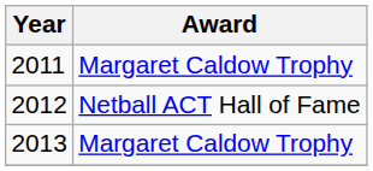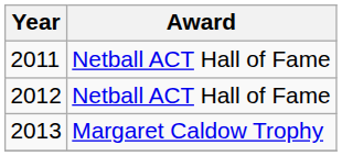2011 | Award: Margaret Caldow Trophy -> Netball ACT Hall of Fame
